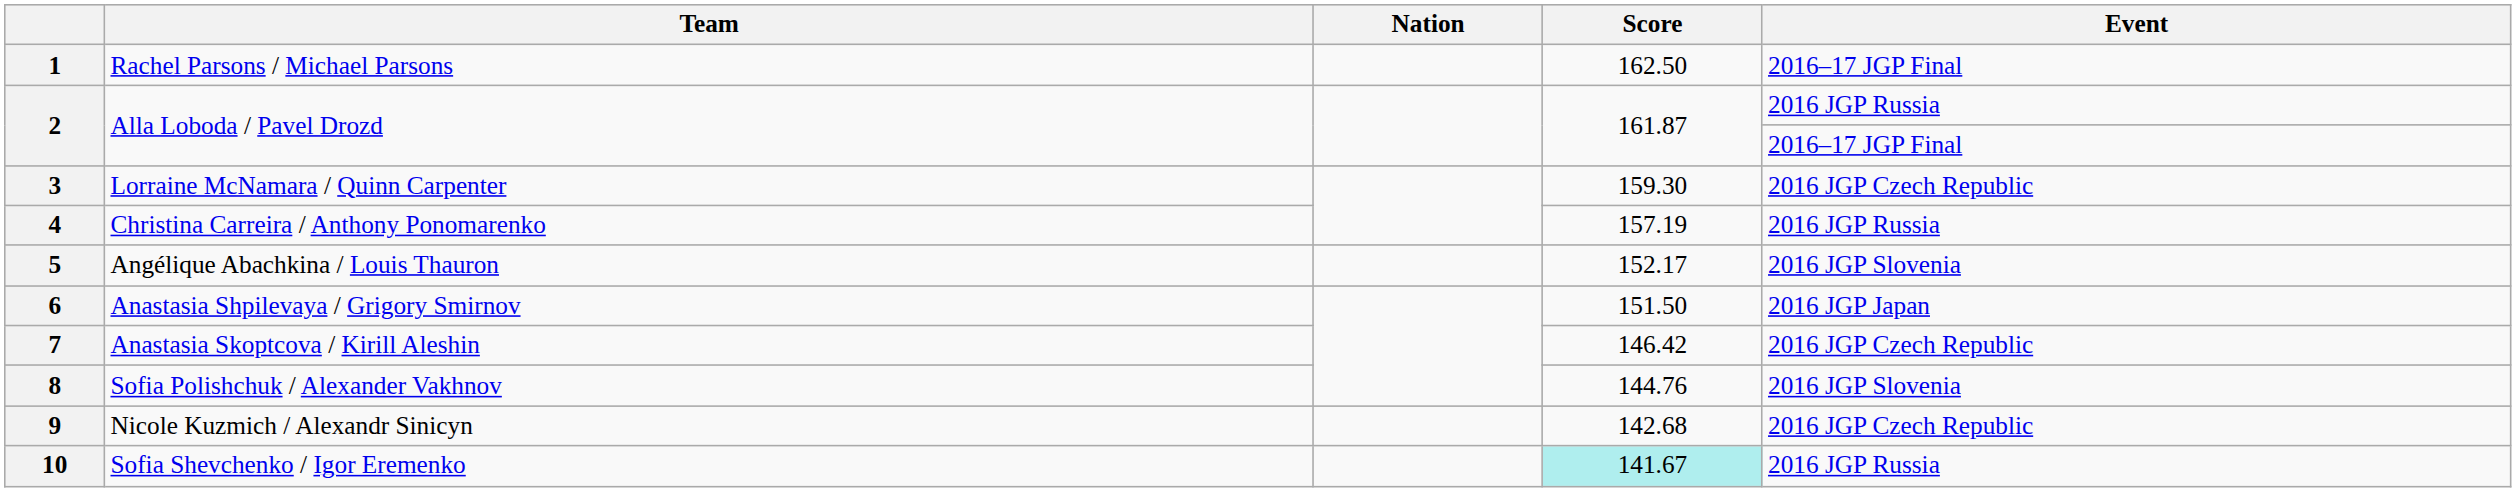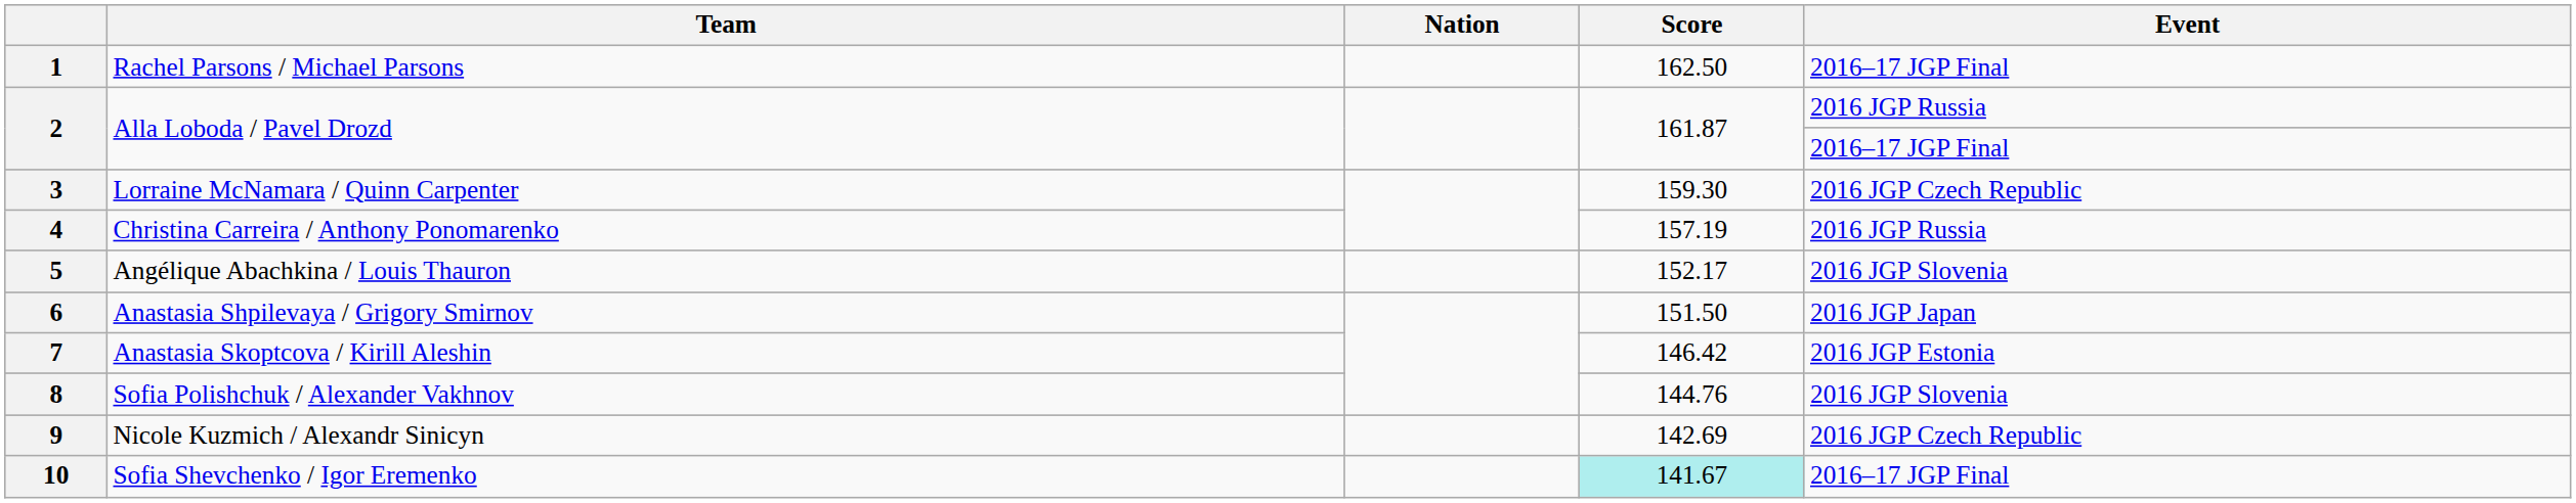7 | Event: 2016 JGP Czech Republic -> 2016 JGP Estonia
9 | Score: 142.68 -> 142.69
10 | Event: 2016 JGP Russia -> 2016–17 JGP Final
